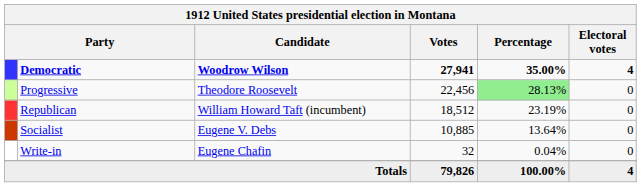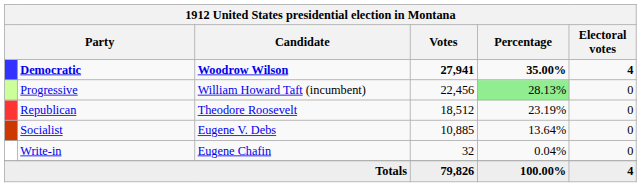Progressive | Candidate: Theodore Roosevelt -> William Howard Taft (incumbent)
Republican | Candidate: William Howard Taft (incumbent) -> Theodore Roosevelt
